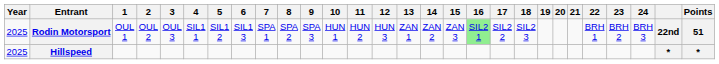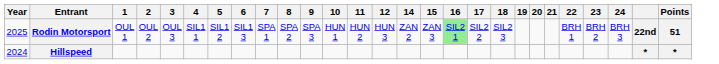- column: 13 | ZAN 1
Hillspeed | Year: 2025 -> 2024
